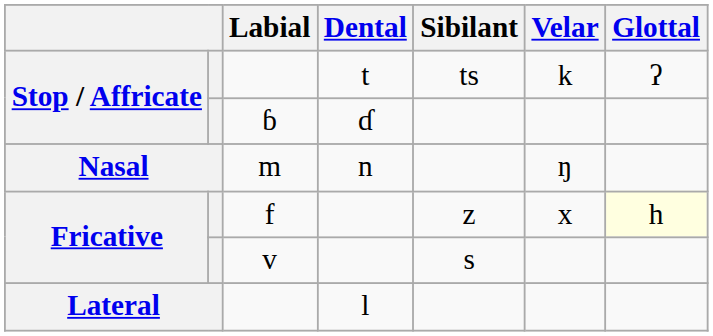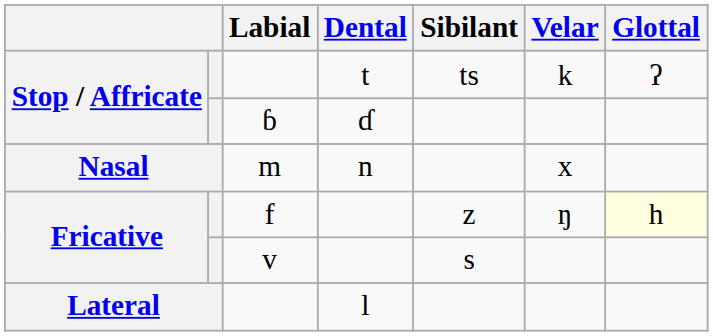m | Velar: ŋ -> x
f | Velar: x -> ŋ
